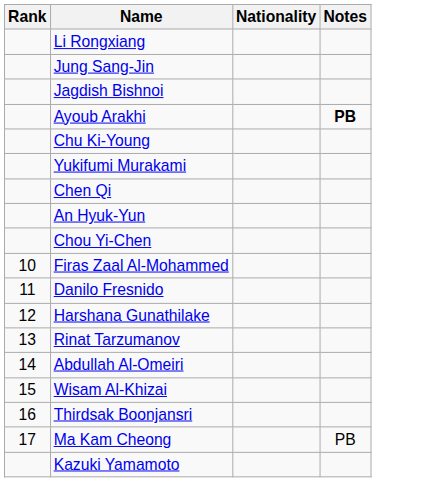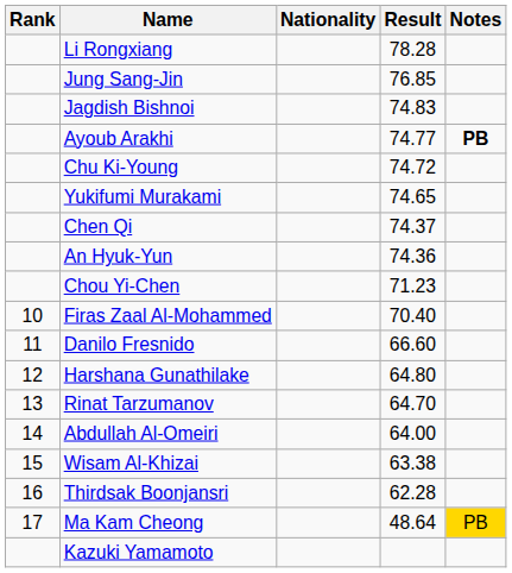+ column: Result | 78.28 | 76.85 | 74.83 | 74.77 | 74.72 | 74.65 | 74.37 | 74.36 | 71.23 | 70.40 | 66.60 | 64.80 | 64.70 | 64.00 | 63.38 | 62.28 | 48.64
Ma Kam Cheong | Notes: no background -> gold background
